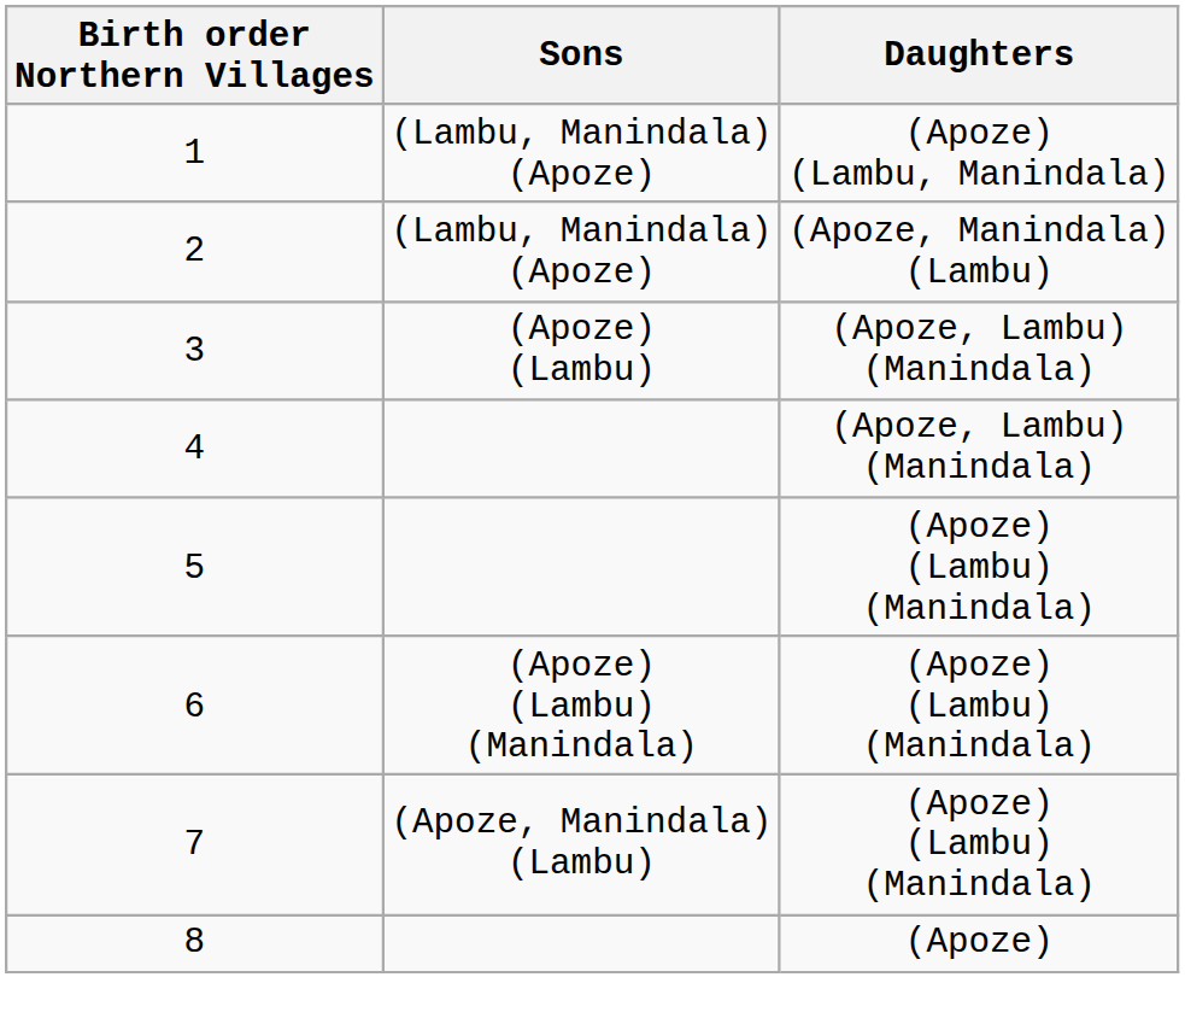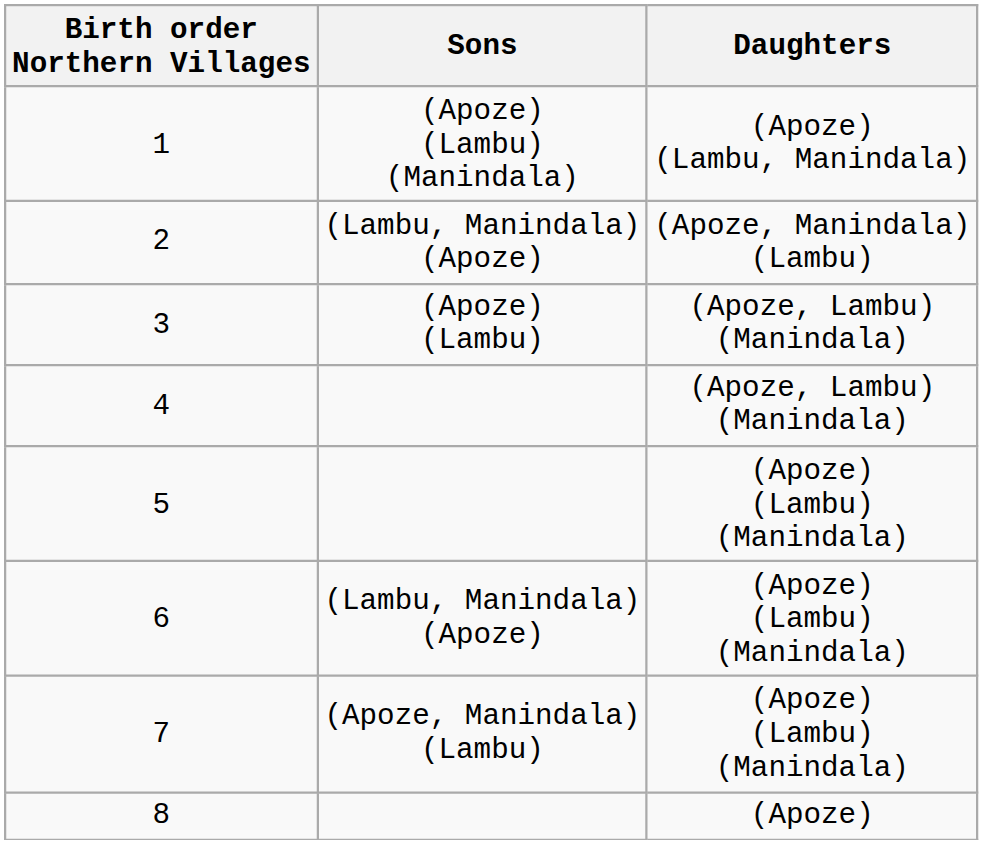1 | Sons: (Lambu, Manindala) (Apoze) -> (Apoze) (Lambu) (Manindala)
6 | Sons: (Apoze) (Lambu) (Manindala) -> (Lambu, Manindala) (Apoze)
